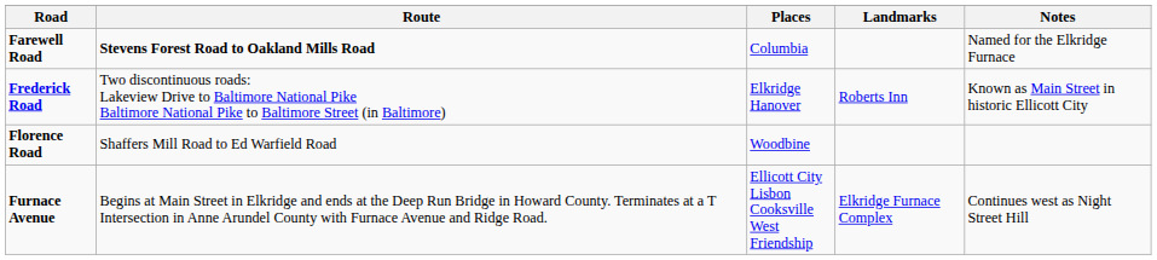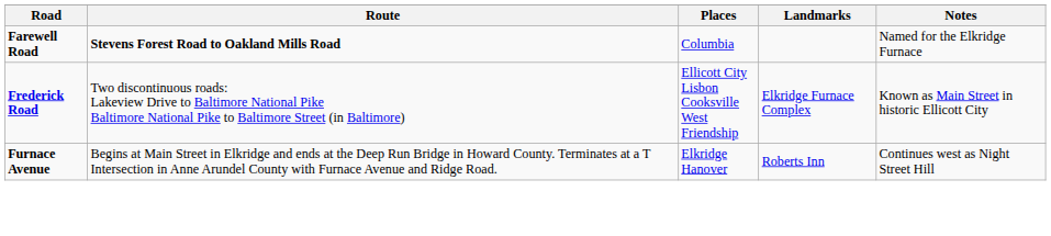Frederick Road | Places: Elkridge Hanover -> Ellicott City Lisbon Cooksville West Friendship
Frederick Road | Landmarks: Roberts Inn -> Elkridge Furnace Complex
- row: Florence Road | Shaffers Mill Road to Ed Warfield Road | Woodbine
Furnace Avenue | Places: Ellicott City Lisbon Cooksville West Friendship -> Elkridge Hanover
Furnace Avenue | Landmarks: Elkridge Furnace Complex -> Roberts Inn
